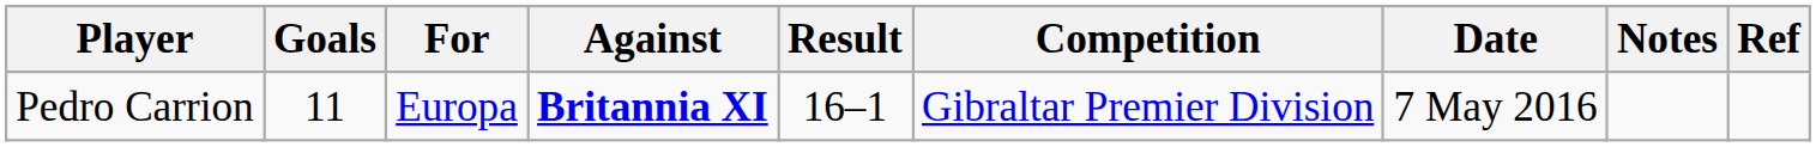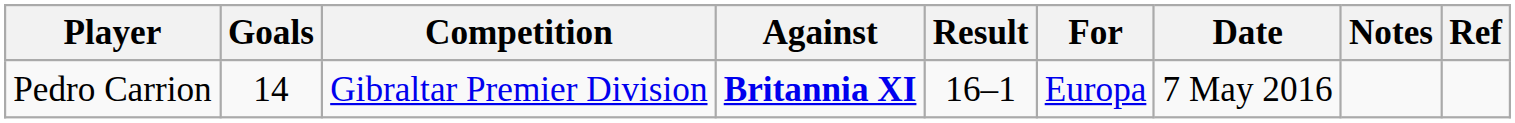columns swapped: For <-> Competition
Pedro Carrion | Goals: 11 -> 14
